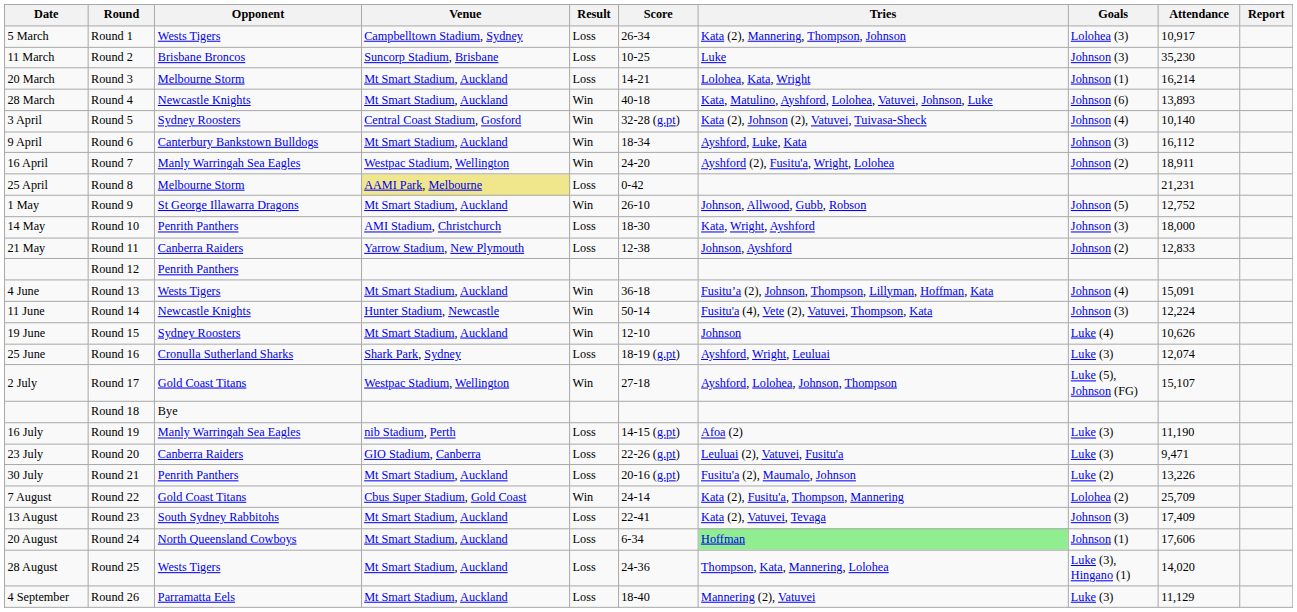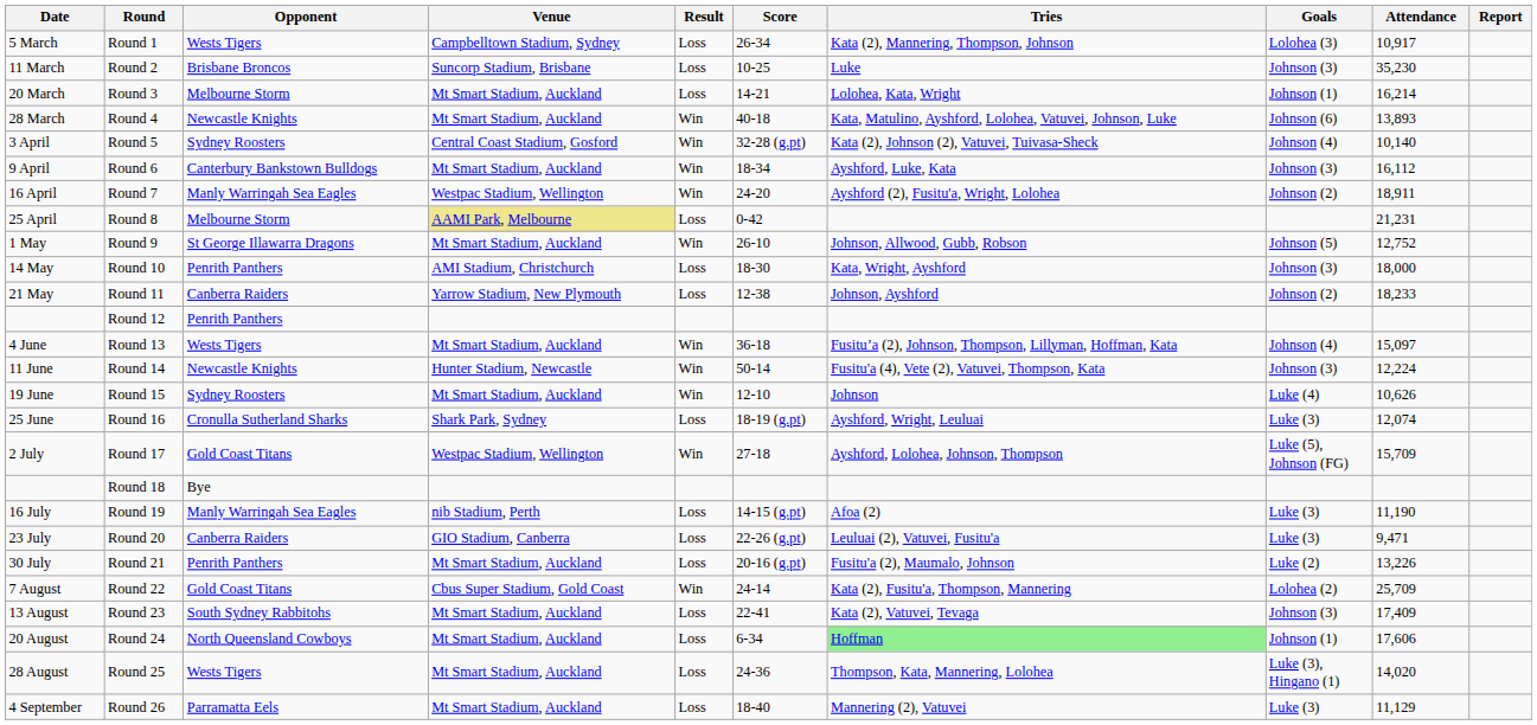Round 11 | Attendance: 12,833 -> 18,233
Round 13 | Attendance: 15,091 -> 15,097
Round 17 | Attendance: 15,107 -> 15,709
